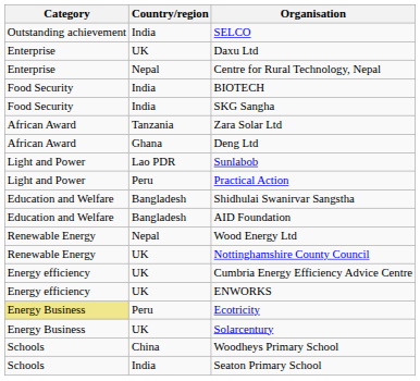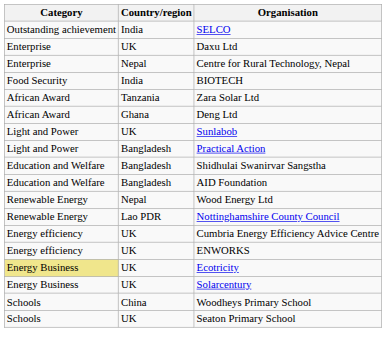- row: Food Security | India | SKG Sangha
Sunlabob | Country/region: Lao PDR -> UK
Practical Action | Country/region: Peru -> Bangladesh
Nottinghamshire County Council | Country/region: UK -> Lao PDR
Ecotricity | Country/region: Peru -> UK
Seaton Primary School | Country/region: India -> UK
